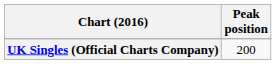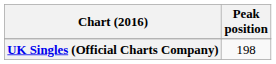UK Singles (Official Charts Company) | Peak position: 200 -> 198
